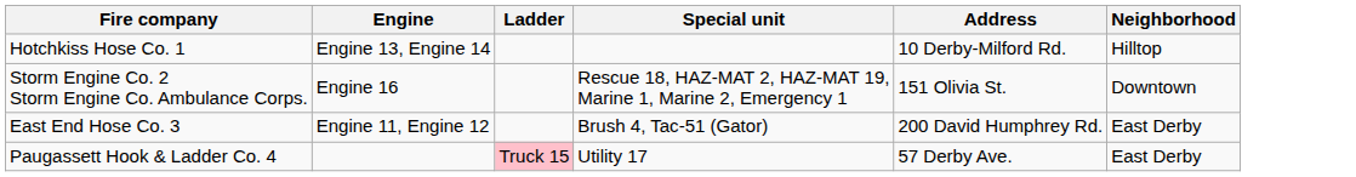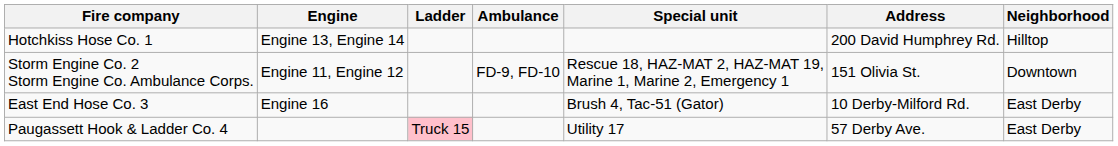+ column: Ambulance | FD-9, FD-10
Hotchkiss Hose Co. 1 | Address: 10 Derby-Milford Rd. -> 200 David Humphrey Rd.
Storm Engine Co. 2 Storm Engine Co. Ambulance Corps. | Engine: Engine 16 -> Engine 11, Engine 12
East End Hose Co. 3 | Engine: Engine 11, Engine 12 -> Engine 16
East End Hose Co. 3 | Address: 200 David Humphrey Rd. -> 10 Derby-Milford Rd.
